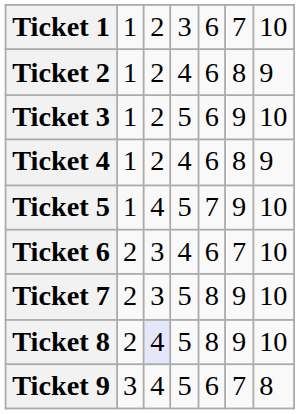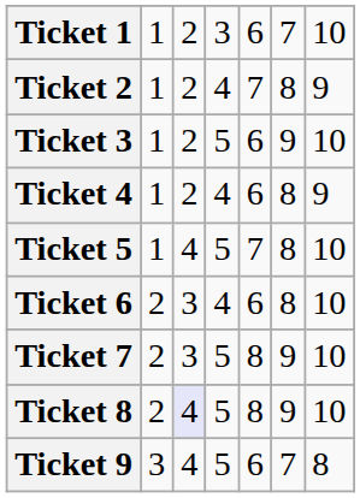Ticket 2 | column 5: 6 -> 7
Ticket 5 | column 6: 9 -> 8
Ticket 6 | column 6: 7 -> 8
